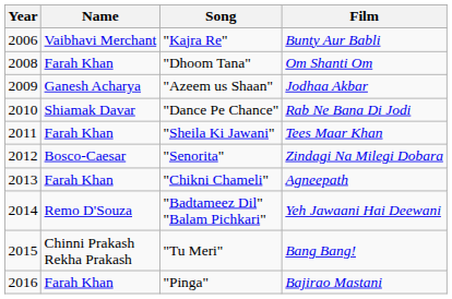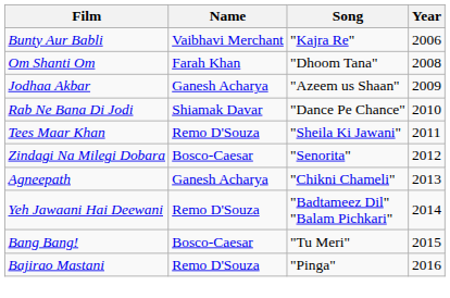columns swapped: Year <-> Film
"Sheila Ki Jawani" | Name: Farah Khan -> Remo D'Souza
"Chikni Chameli" | Name: Farah Khan -> Ganesh Acharya
"Tu Meri" | Name: Chinni Prakash Rekha Prakash -> Bosco-Caesar
"Pinga" | Name: Farah Khan -> Remo D'Souza
